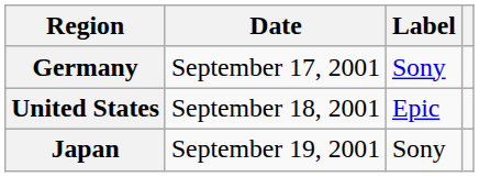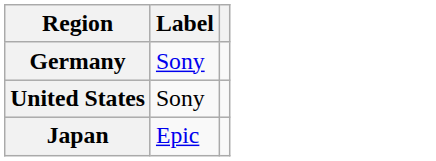- column: Date | September 17, 2001 | September 18, 2001 | September 19, 2001
United States | Label: Epic -> Sony
Japan | Label: Sony -> Epic
